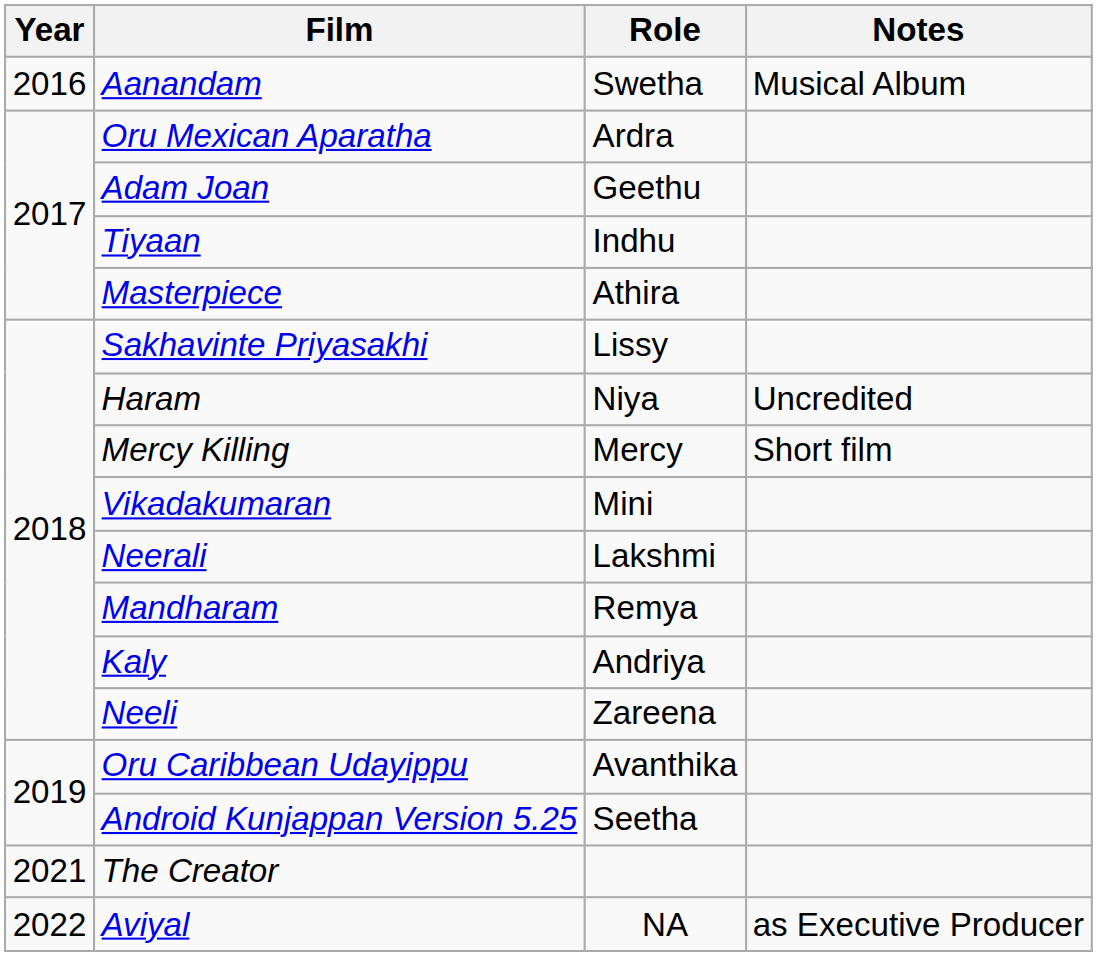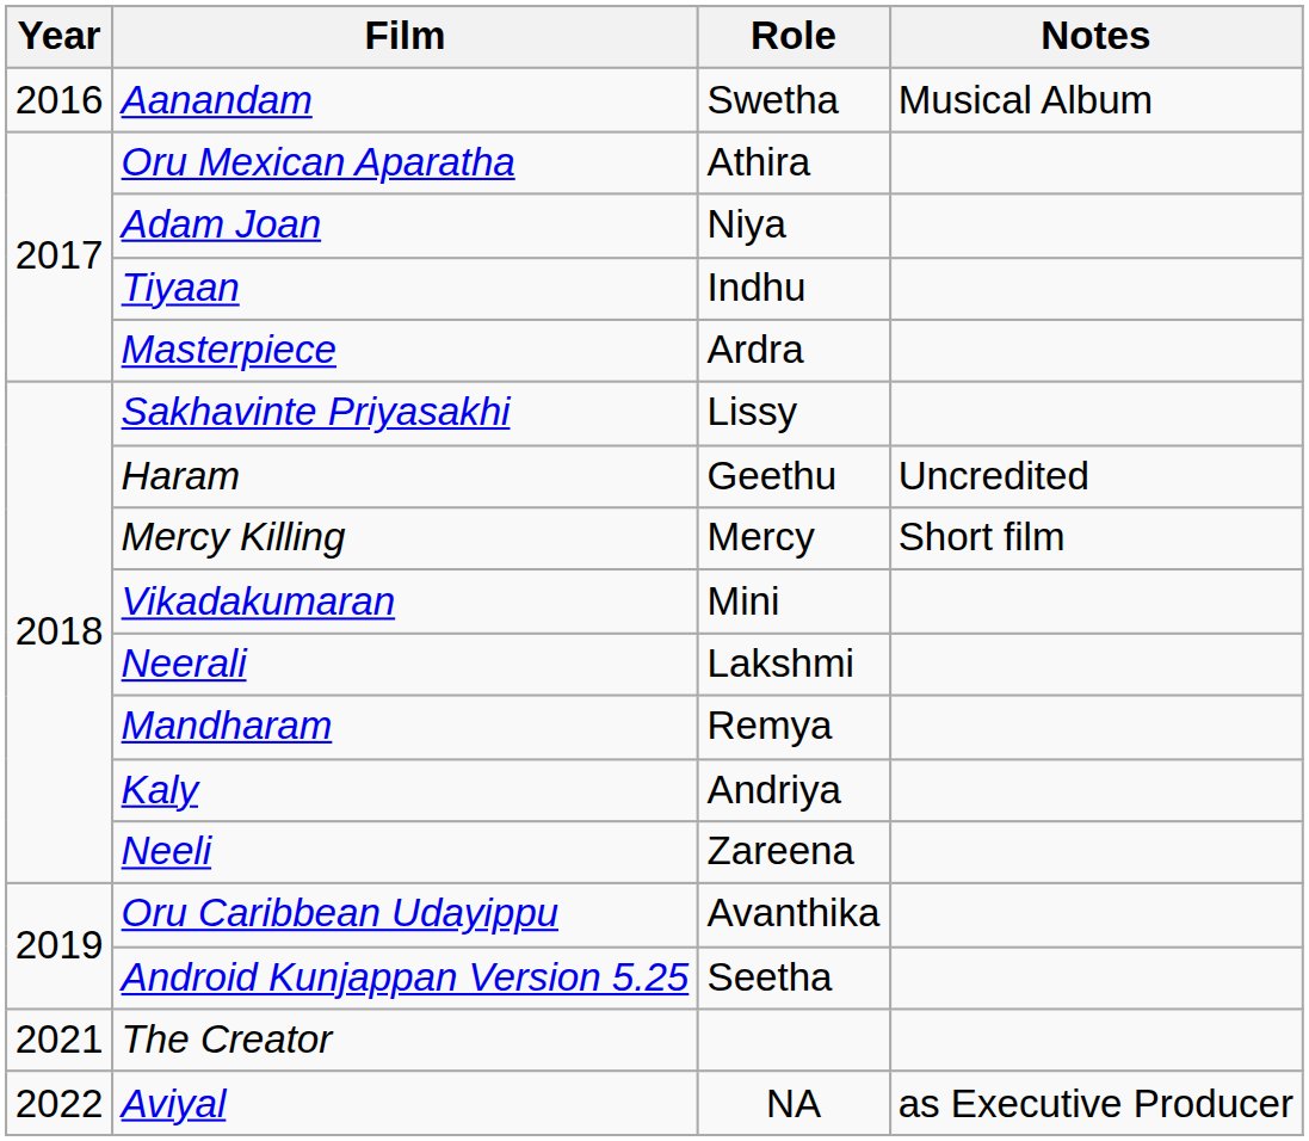Oru Mexican Aparatha | Role: Ardra -> Athira
Adam Joan | Role: Geethu -> Niya
Masterpiece | Role: Athira -> Ardra
Haram | Role: Niya -> Geethu
